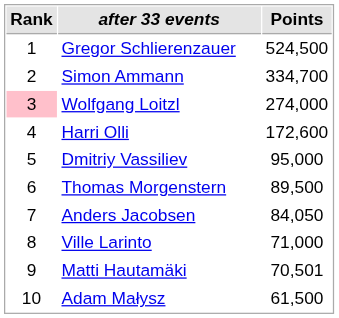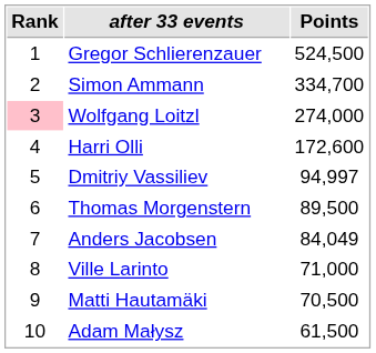Dmitriy Vassiliev | Points: 95,000 -> 94,997
Anders Jacobsen | Points: 84,050 -> 84,049
Matti Hautamäki | Points: 70,501 -> 70,500
